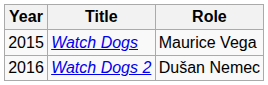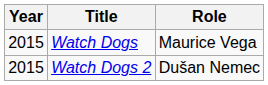Watch Dogs 2 | Year: 2016 -> 2015
